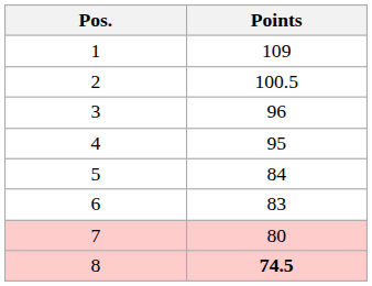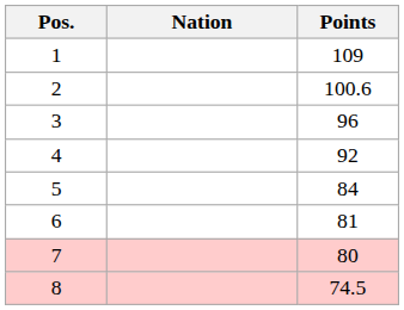+ column: Nation
2 | Points: 100.5 -> 100.6
4 | Points: 95 -> 92
6 | Points: 83 -> 81
8 | Points: bold -> normal
